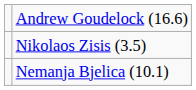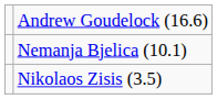rows swapped: Nemanja Bjelica (10.1) <-> Nikolaos Zisis (3.5)
